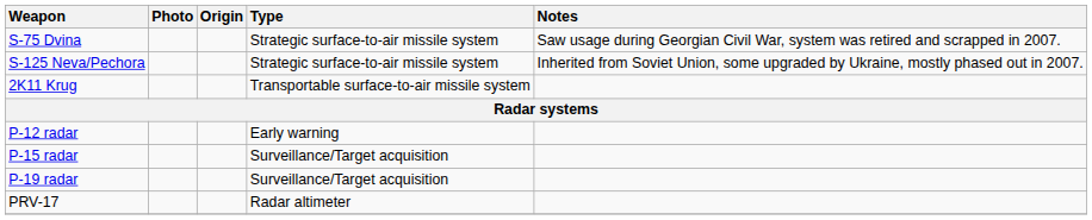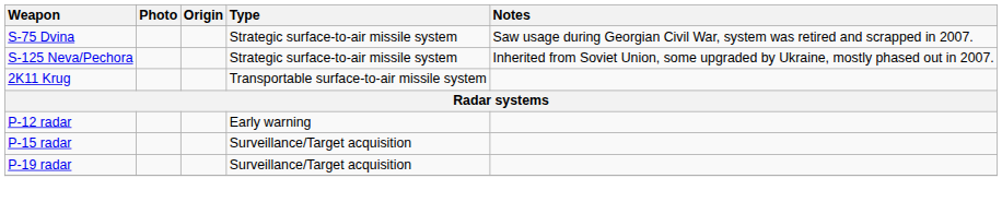- row: PRV-17 | Radar altimeter
